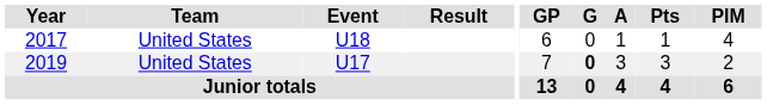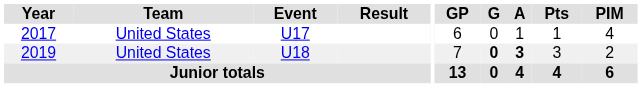2017 | Event: U18 -> U17
2019 | Event: U17 -> U18
2019 | A: normal -> bold
